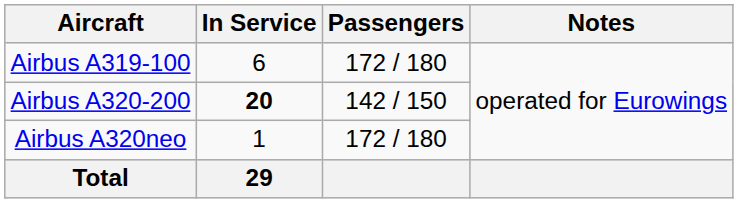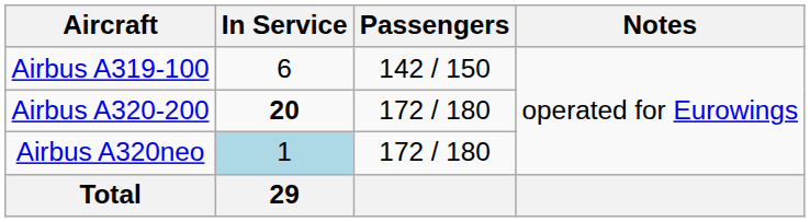Airbus A319-100 | Passengers: 172 / 180 -> 142 / 150
Airbus A320-200 | Passengers: 142 / 150 -> 172 / 180
Airbus A320neo | In Service: no background -> lightblue background
